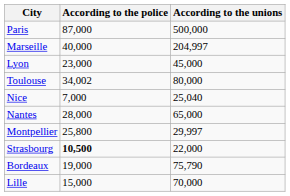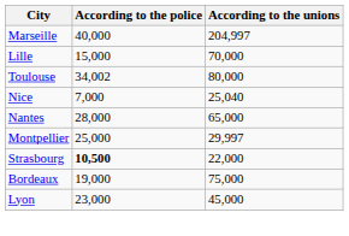- row: Paris | 87,000 | 500,000
rows swapped: Lyon <-> Lille
Montpellier | According to the police: 25,800 -> 25,000
Bordeaux | According to the unions: 75,790 -> 75,000
